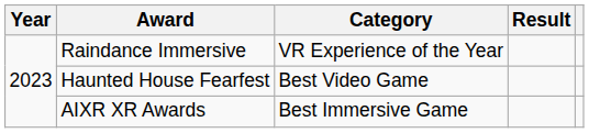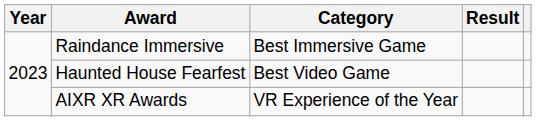Raindance Immersive | Category: VR Experience of the Year -> Best Immersive Game
AIXR XR Awards | Category: Best Immersive Game -> VR Experience of the Year
